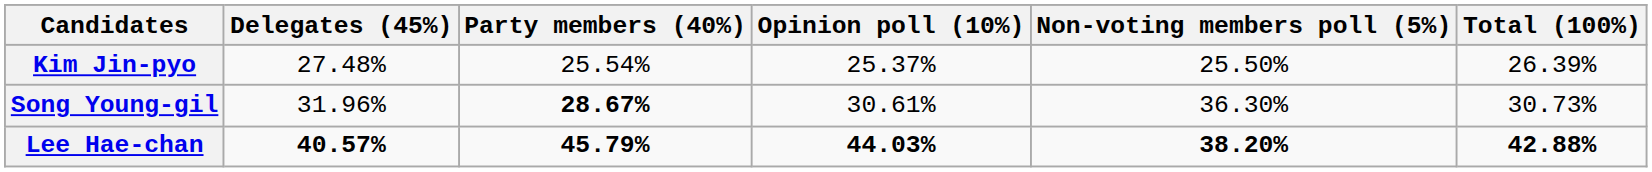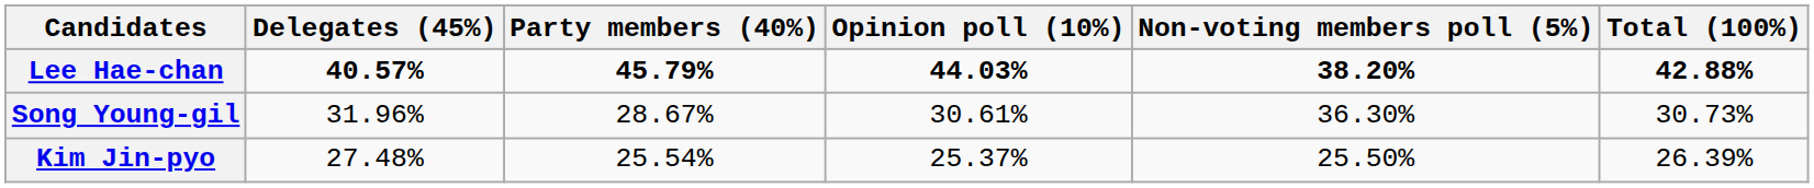rows swapped: Lee Hae-chan <-> Kim Jin-pyo
Song Young-gil | Party members (40%): bold -> normal
